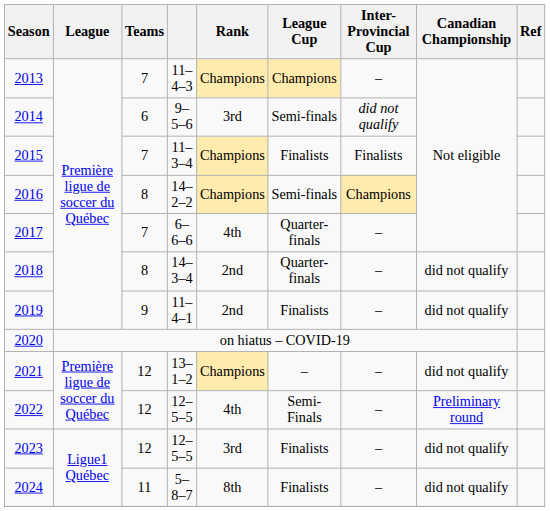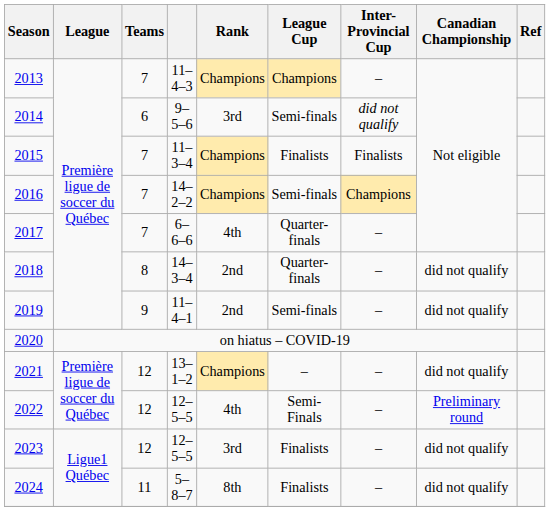2016 | Teams: 8 -> 7
2019 | League Cup: Finalists -> Semi-finals
